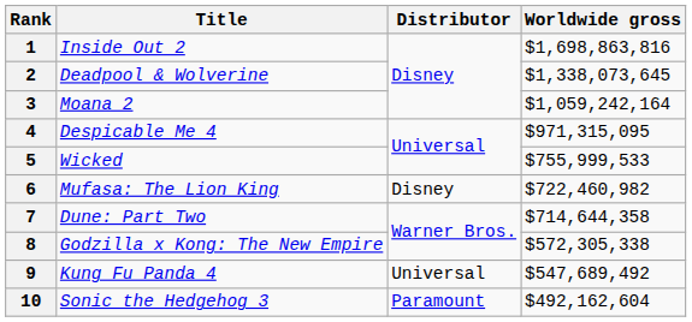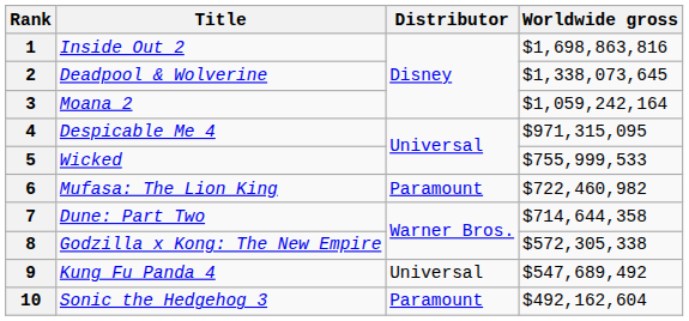6 | Distributor: Disney -> Paramount
